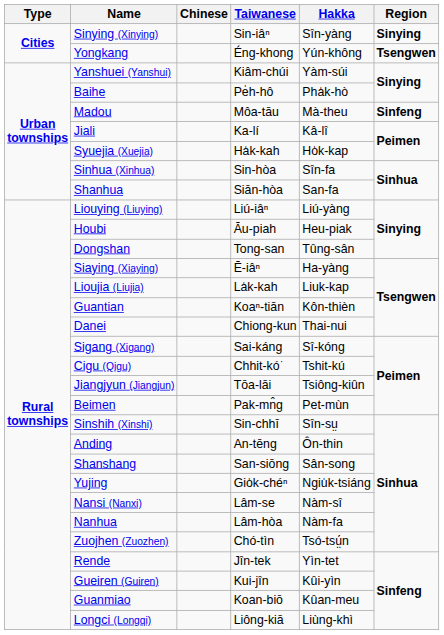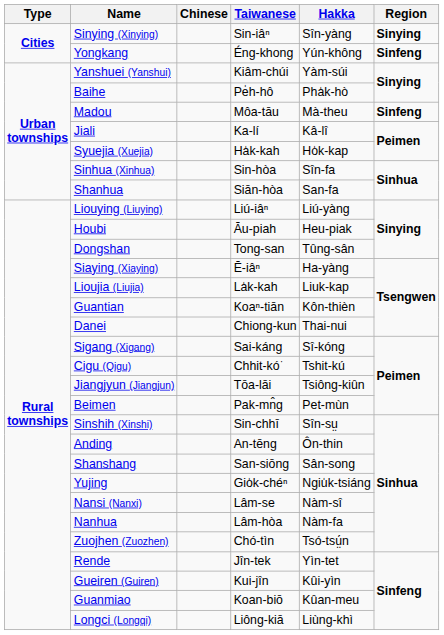Yongkang | Region: Tsengwen -> Sinfeng
